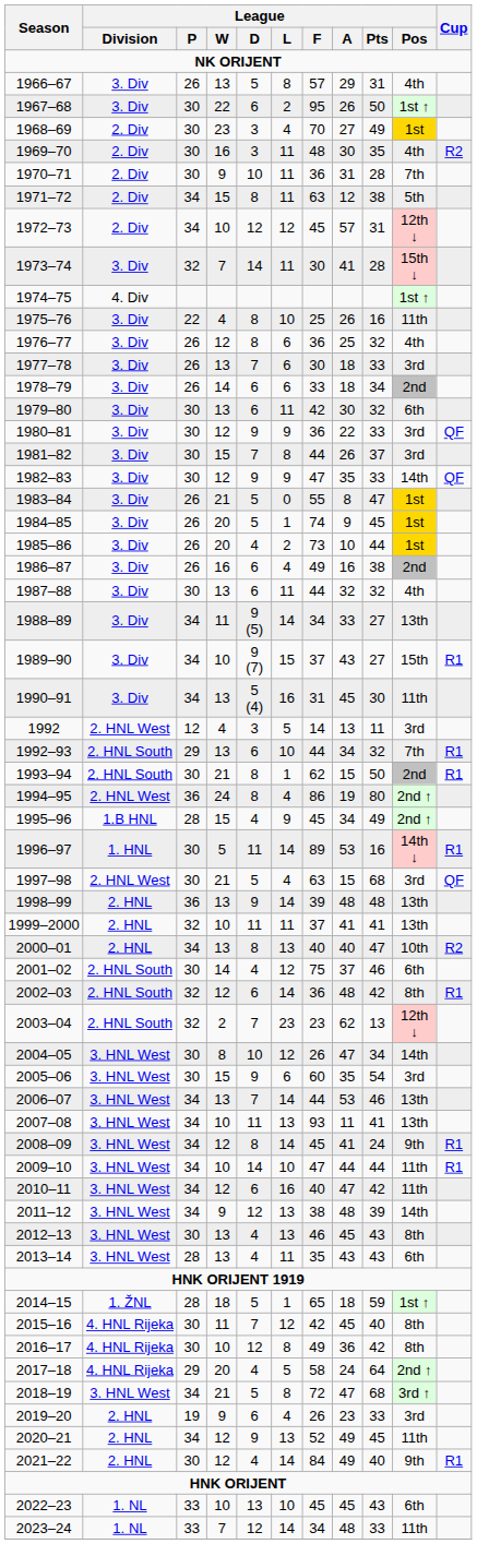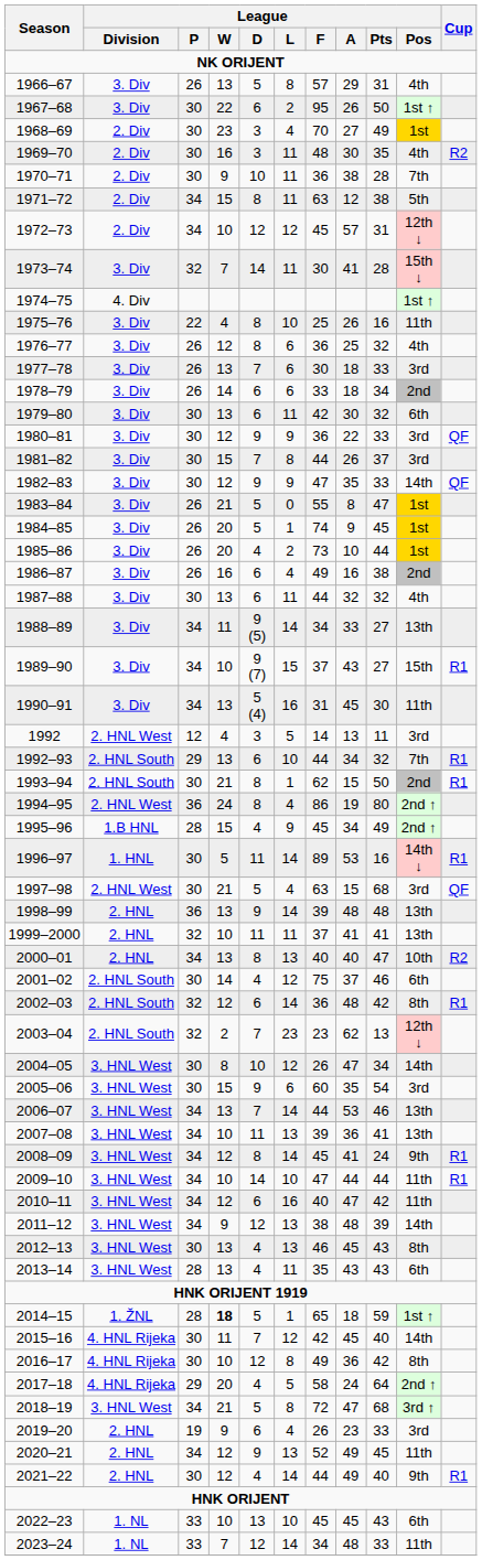1970–71 | League / A: 31 -> 38
2007–08 | League / F: 93 -> 39
2007–08 | League / A: 11 -> 36
2014–15 | League / W: normal -> bold
2015–16 | League / Pos: 8th -> 14th
2021–22 | League / F: 84 -> 44
